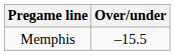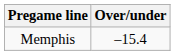Memphis | Over/under: –15.5 -> –15.4
